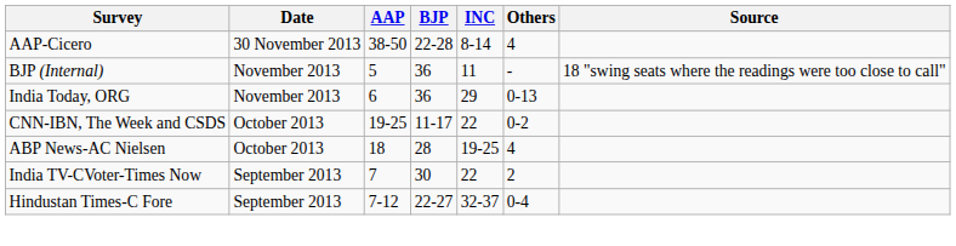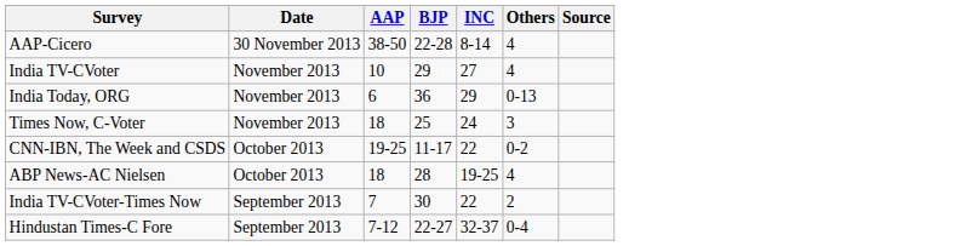- row: BJP (Internal) | November 2013 | 5 | 36 | 11 | - | 18 "swing seats where the readings were too close to call"
+ row: India TV-CVoter | November 2013 | 10 | 29 | 27 | 4
+ row: Times Now, C-Voter | November 2013 | 18 | 25 | 24 | 3
